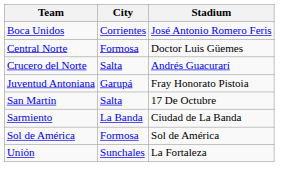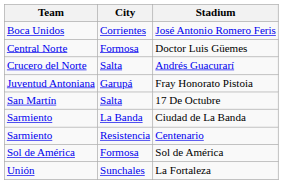+ row: Sarmiento | Resistencia | Centenario
